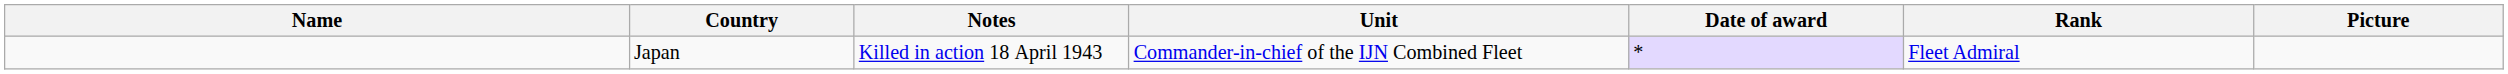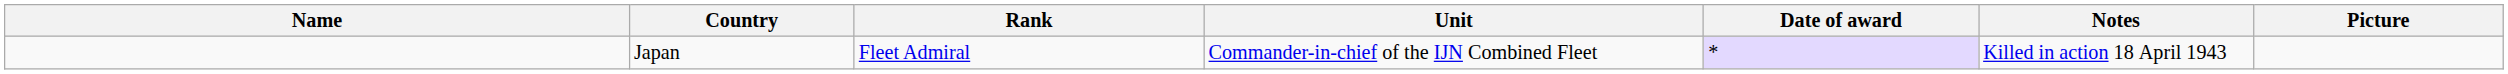columns swapped: Rank <-> Notes
